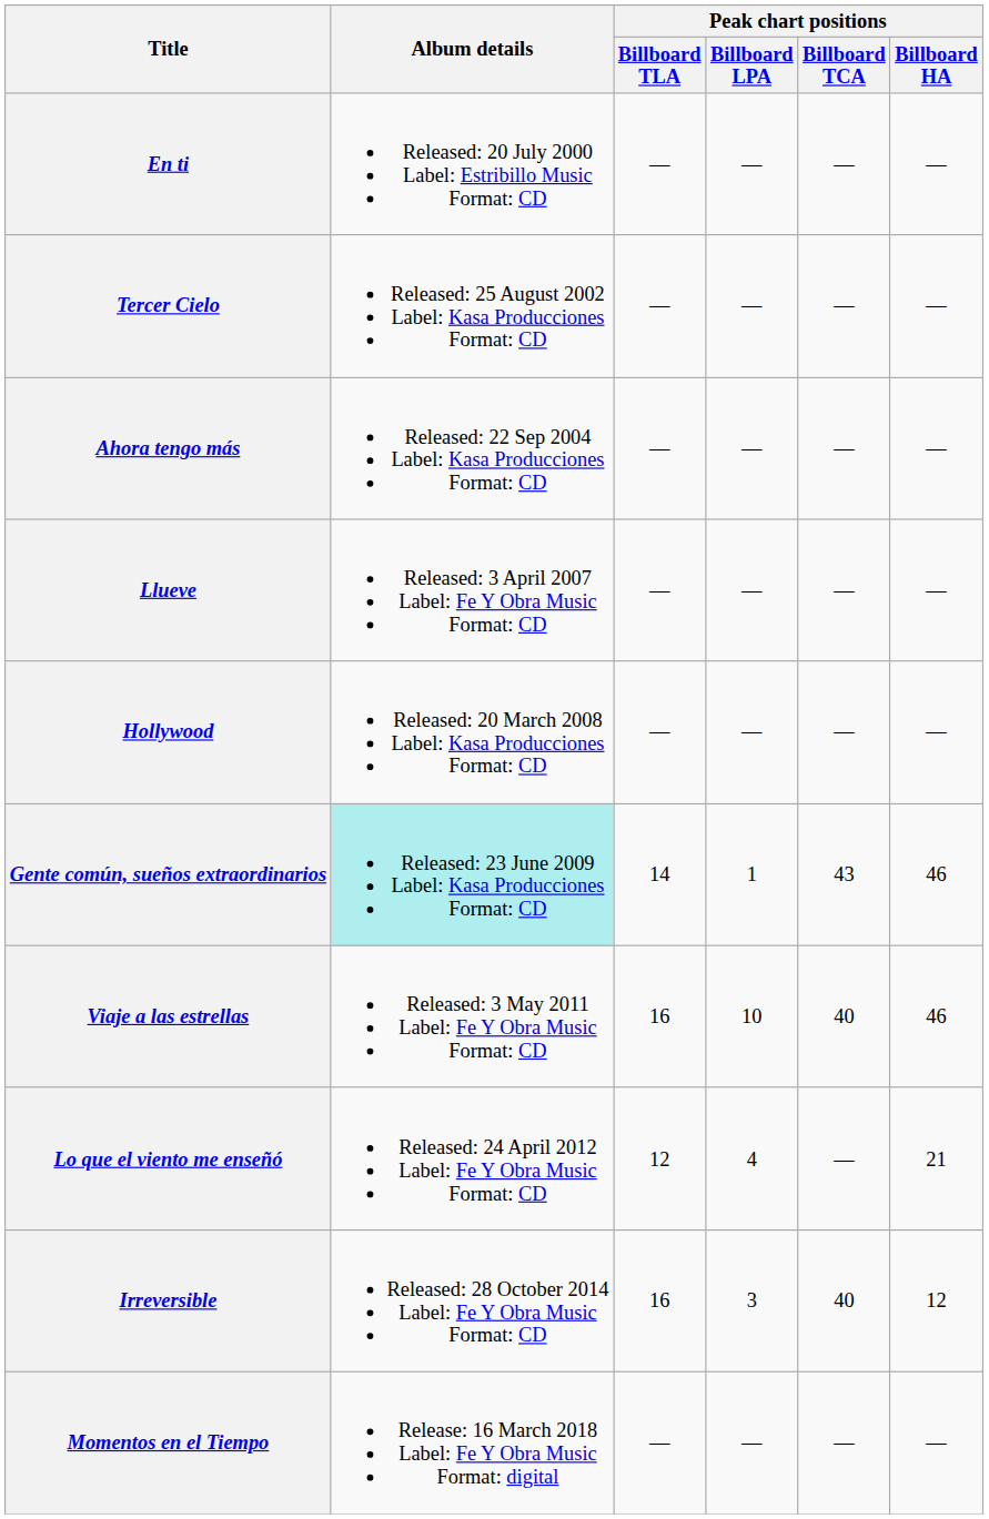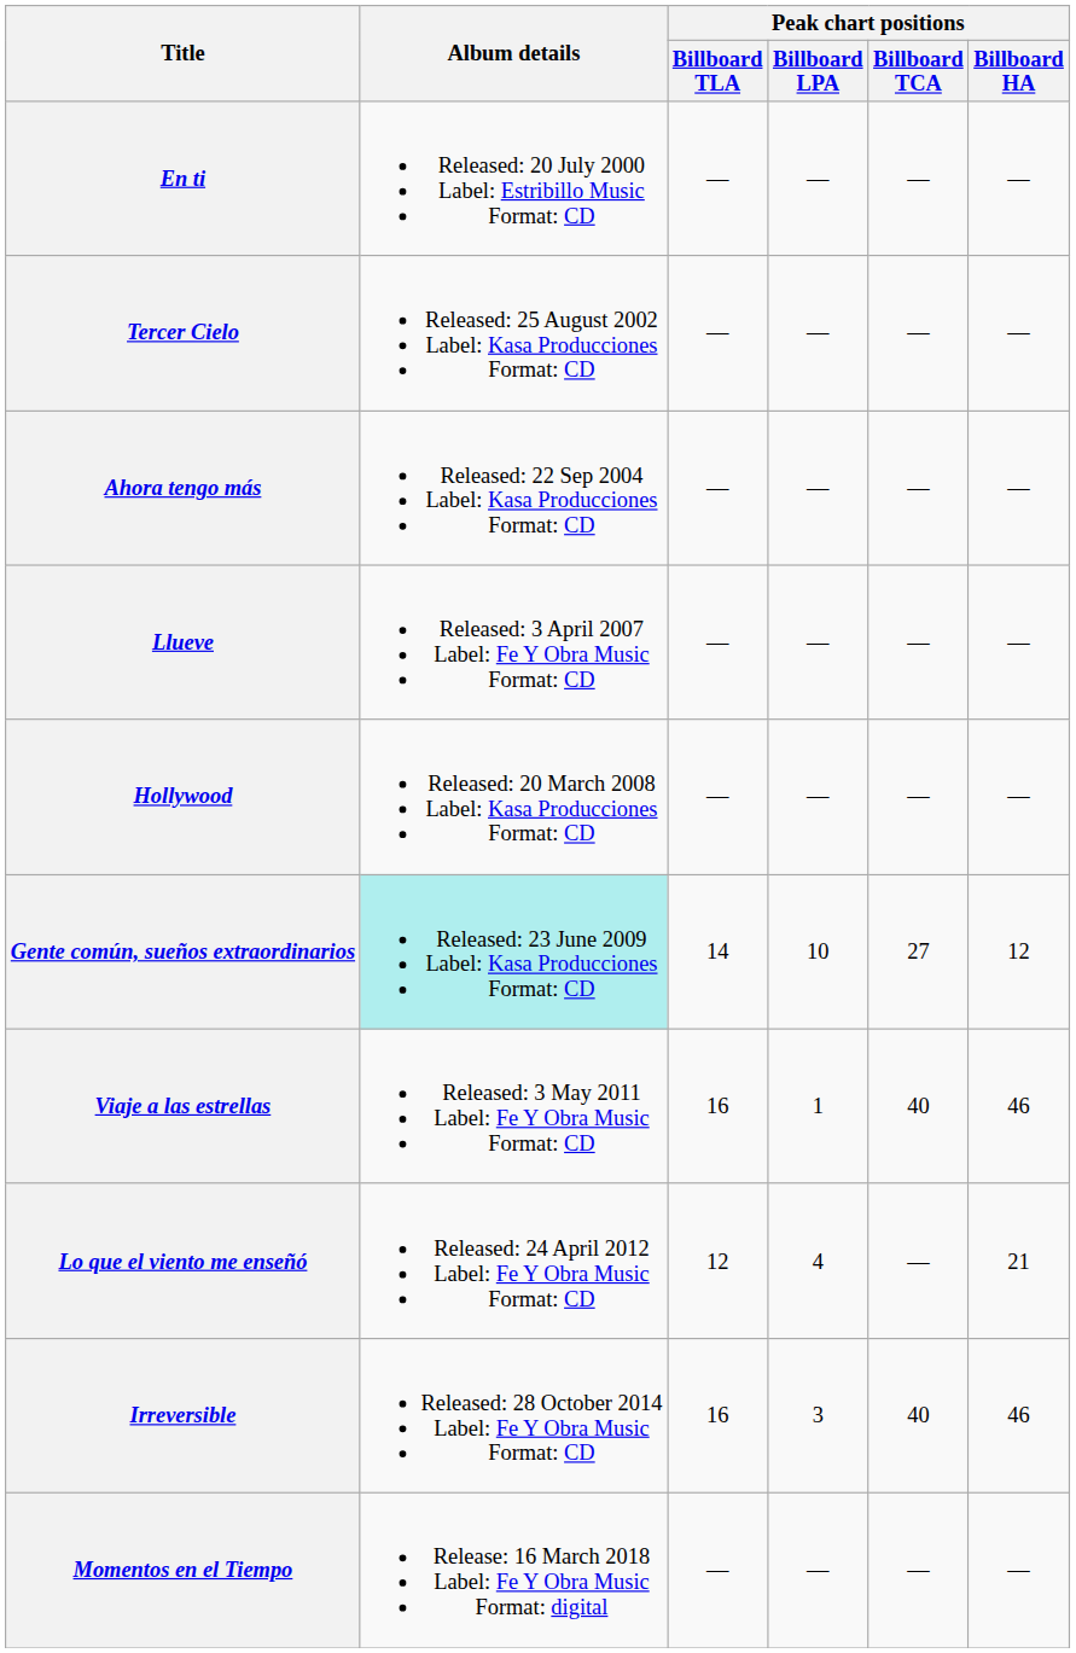Gente común, sueños extraordinarios | Peak chart positions / Billboard LPA: 1 -> 10
Gente común, sueños extraordinarios | Peak chart positions / Billboard TCA: 43 -> 27
Gente común, sueños extraordinarios | Peak chart positions / Billboard HA: 46 -> 12
Viaje a las estrellas | Peak chart positions / Billboard LPA: 10 -> 1
Irreversible | Peak chart positions / Billboard HA: 12 -> 46
